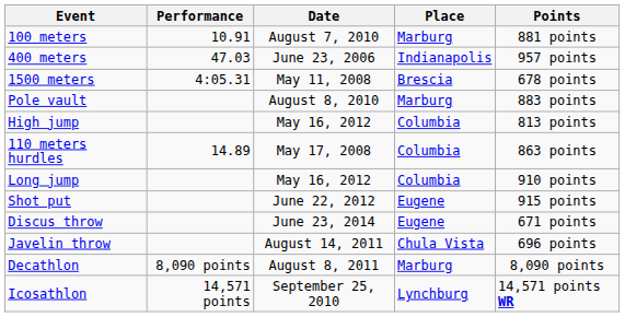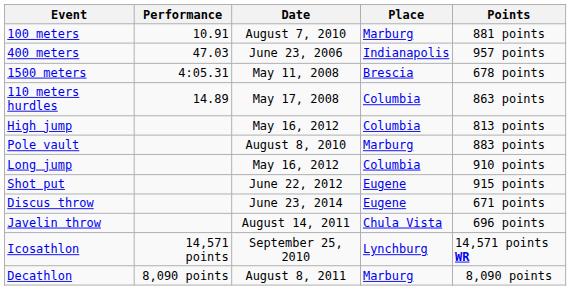rows swapped: 110 meters hurdles <-> Pole vault
rows swapped: Decathlon <-> Icosathlon
